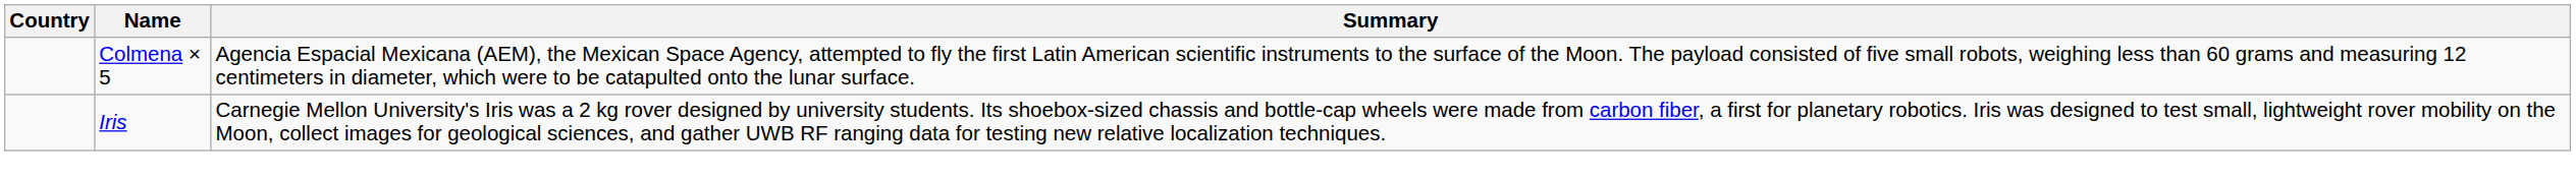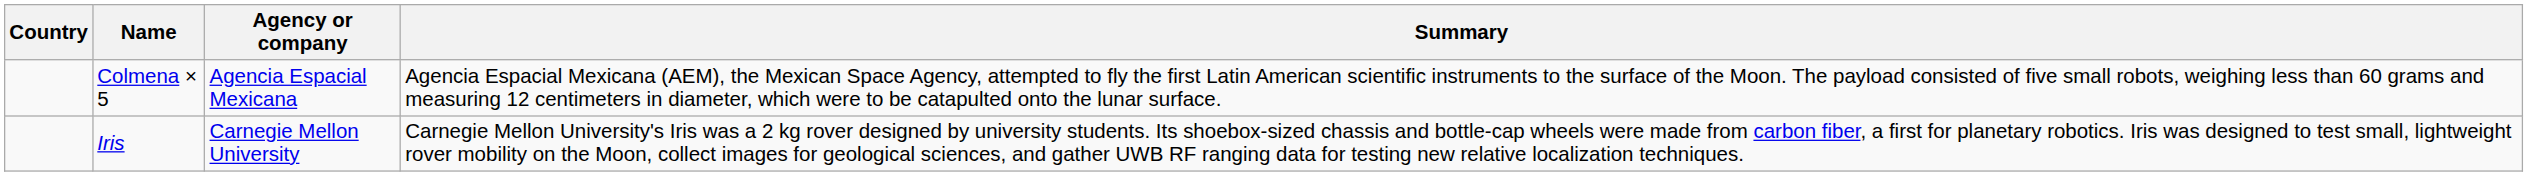+ column: Agency or company | Agencia Espacial Mexicana | Carnegie Mellon University
